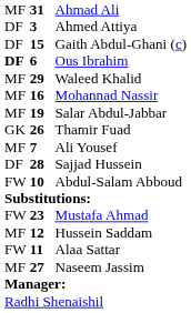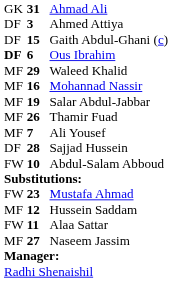Ahmad Ali | column 1: MF -> GK
Thamir Fuad | column 1: GK -> MF
